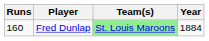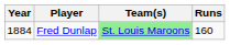columns swapped: Year <-> Runs
